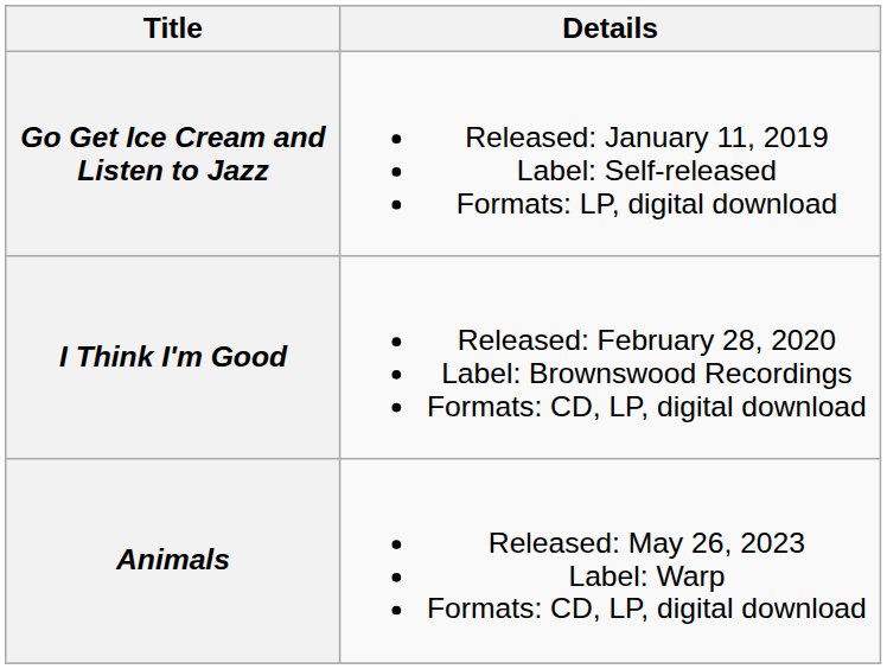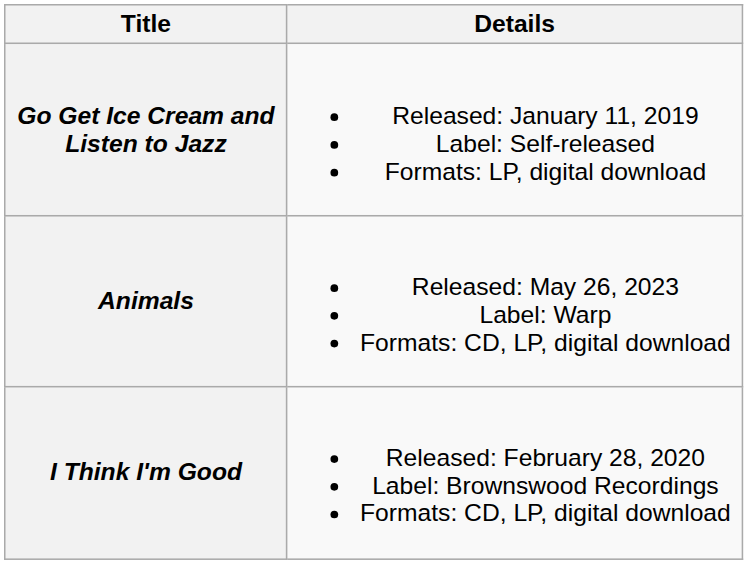rows swapped: I Think I'm Good <-> Animals
